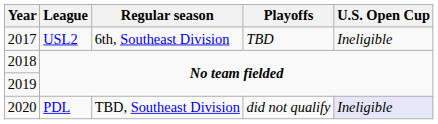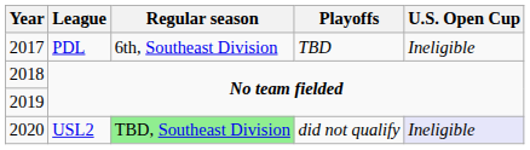2017 | League: USL2 -> PDL
2020 | League: PDL -> USL2
2020 | Regular season: no background -> lightgreen background
